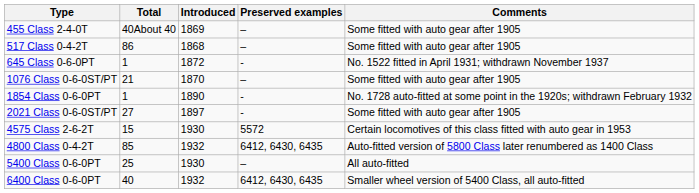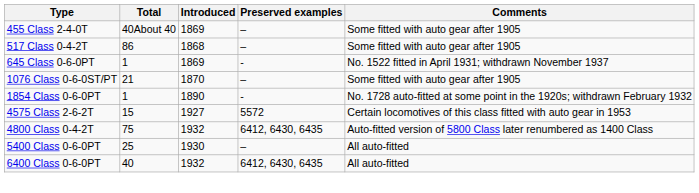645 Class 0-6-0PT | Introduced: 1872 -> 1869
- row: 2021 Class 0-6-0ST/PT | 27 | 1897 | - | Some fitted with auto gear after 1905
4575 Class 2-6-2T | Introduced: 1930 -> 1927
4800 Class 0-4-2T | Total: 85 -> 75
6400 Class 0-6-0PT | Comments: Smaller wheel version of 5400 Class, all auto-fitted -> All auto-fitted
